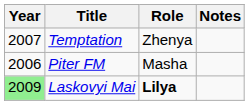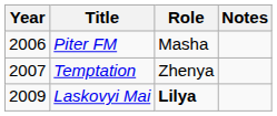rows swapped: Piter FM <-> Temptation
Laskovyi Mai | Year: lightgreen background -> no background
